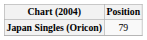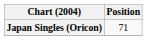Japan Singles (Oricon) | Position: 79 -> 71
